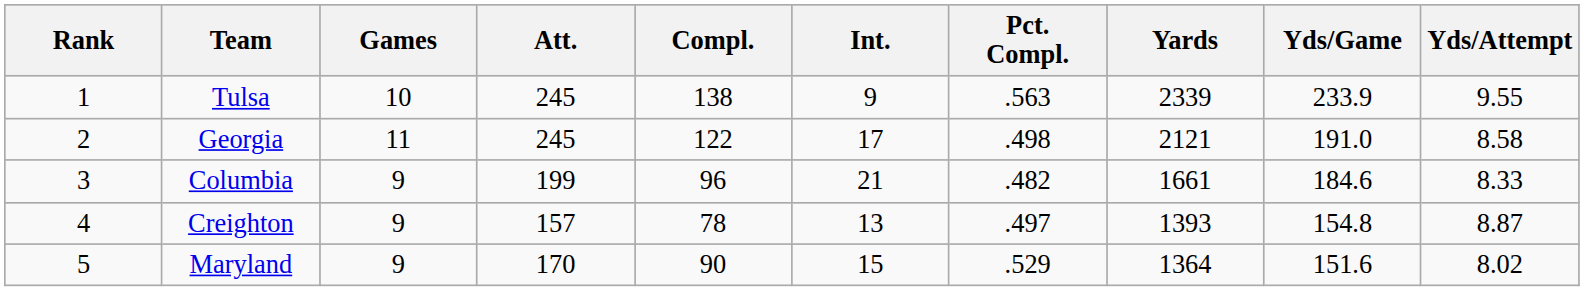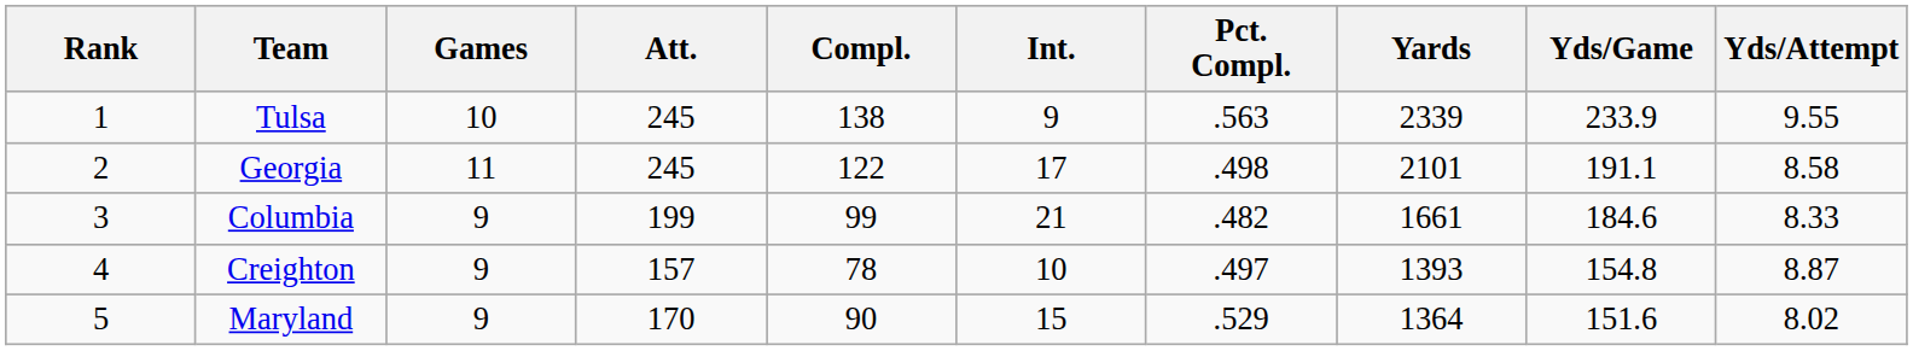Georgia | Yards: 2121 -> 2101
Georgia | Yds/Game: 191.0 -> 191.1
Columbia | Compl.: 96 -> 99
Creighton | Int.: 13 -> 10
